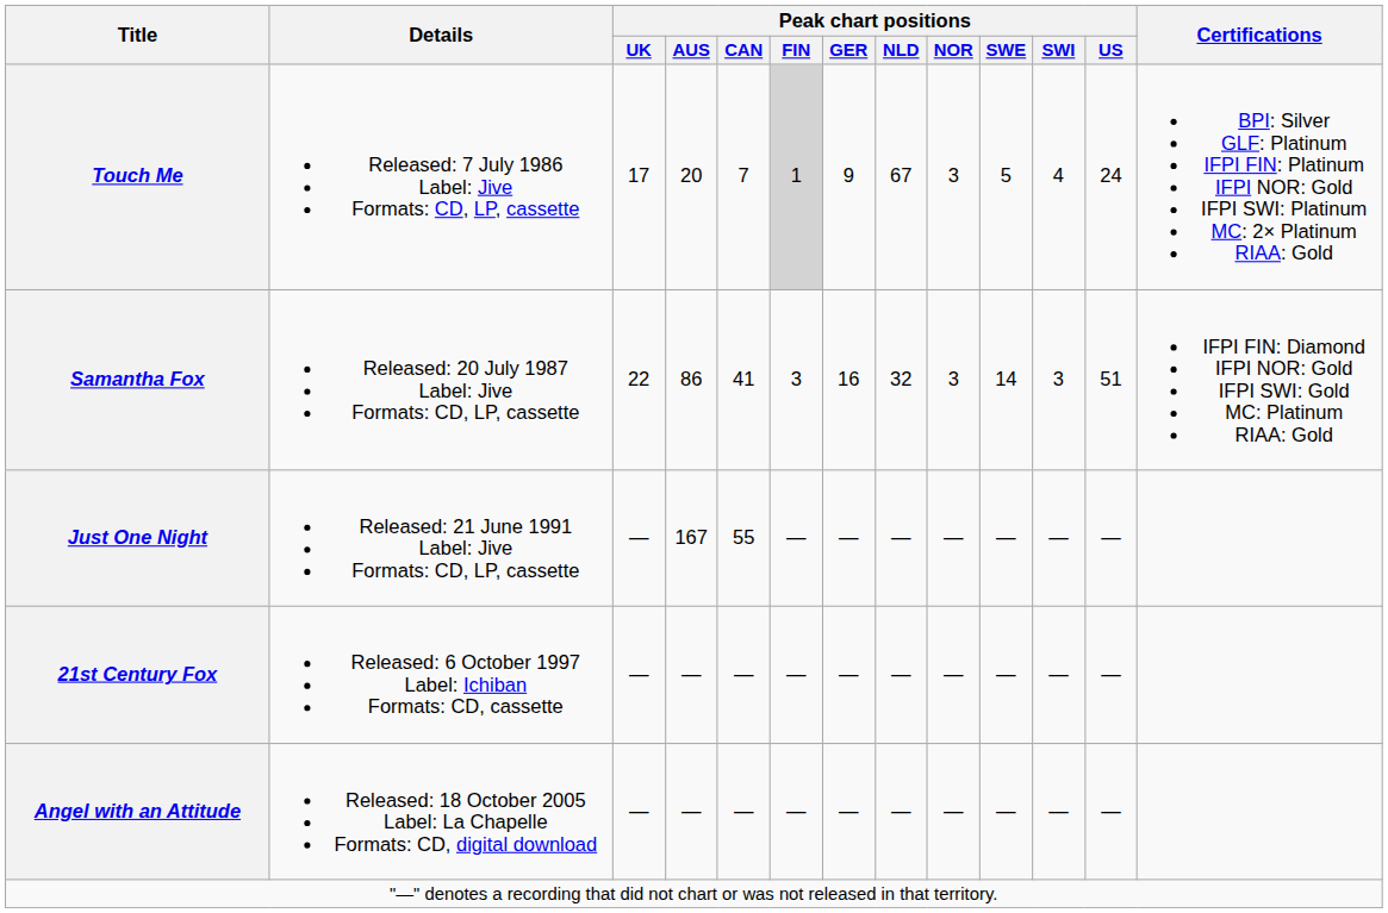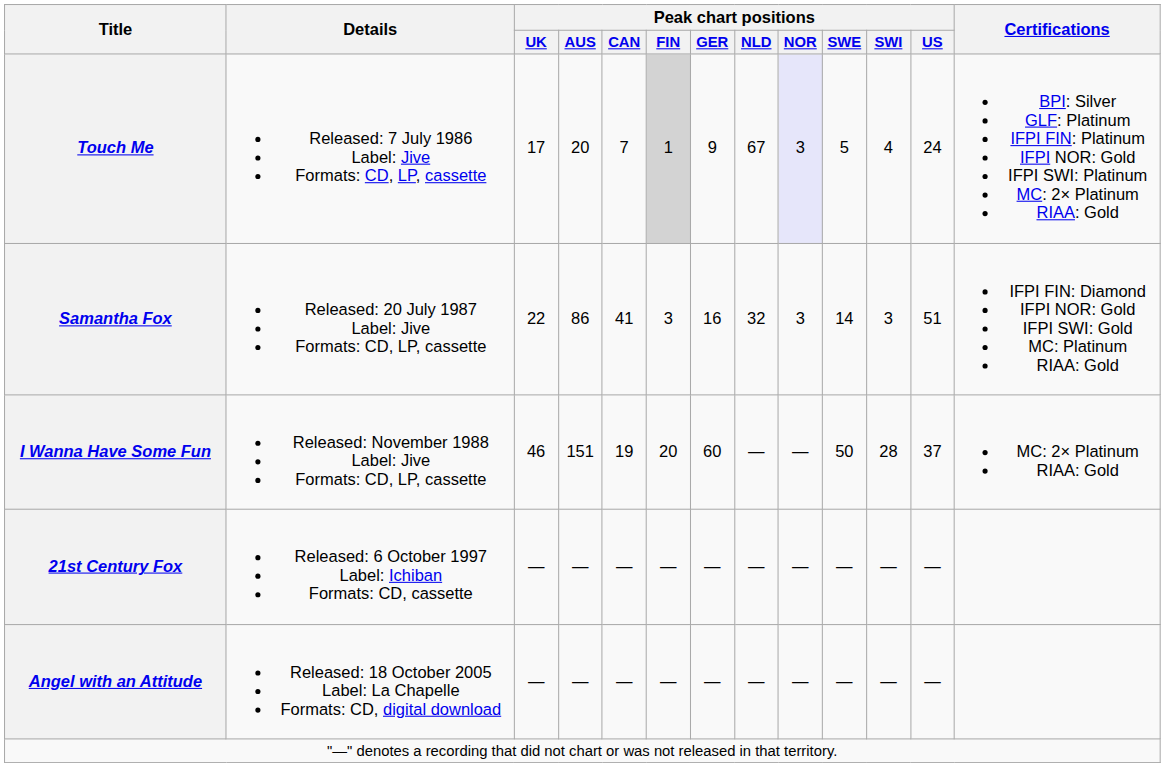Touch Me | Peak chart positions / NOR: no background -> lavender background
+ row: I Wanna Have Some Fun | Released: November 1988 Label: Jive Formats: CD, LP, cassette | 46 | 151 | 19 | 20 | 60 | — | — | 50 | 28 | 37 | MC: 2× Platinum RIAA: Gold
- row: Just One Night | Released: 21 June 1991 Label: Jive Formats: CD, LP, cassette | — | 167 | 55 | — | — | — | — | — | — | —
